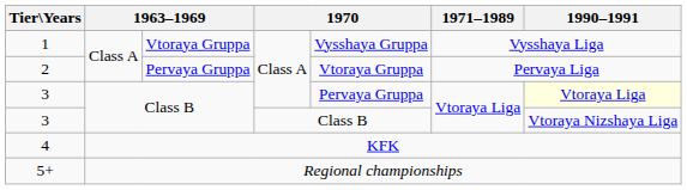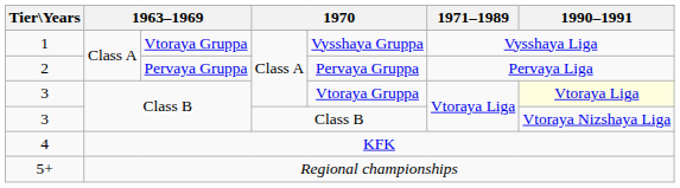2 | column 5: Vtoraya Gruppa -> Pervaya Gruppa
3 / Class A | column 5: Pervaya Gruppa -> Vtoraya Gruppa
